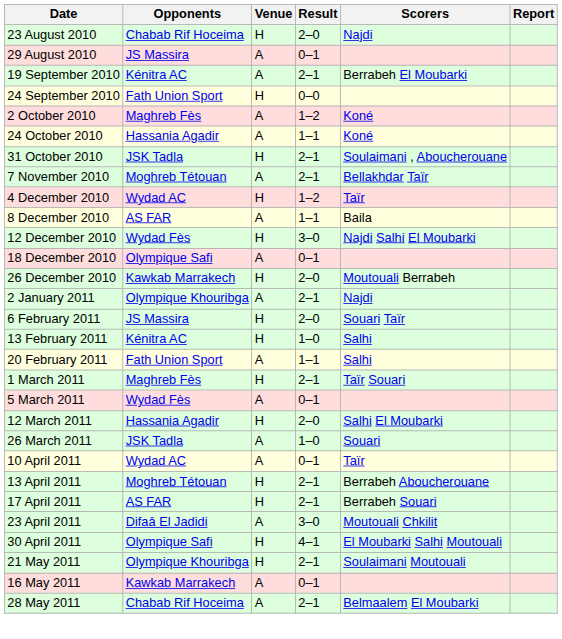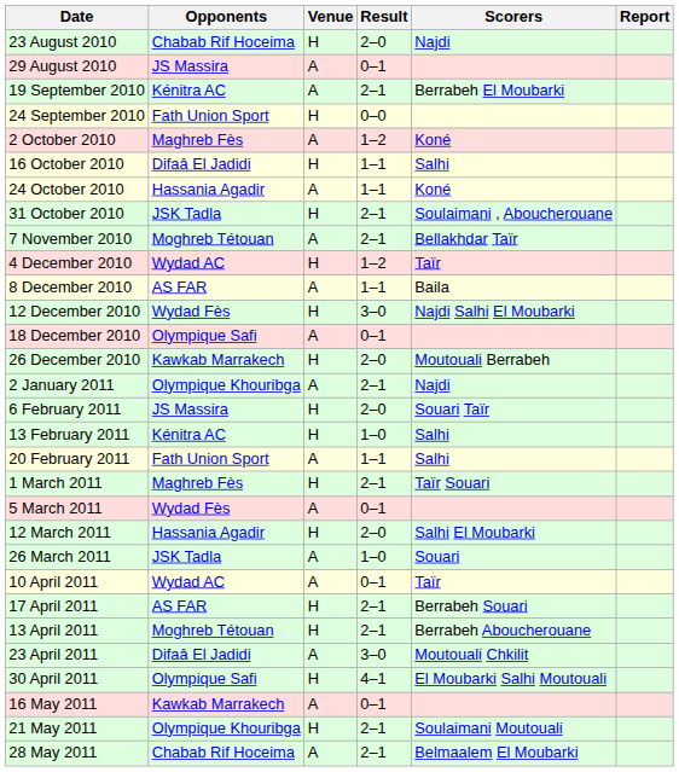+ row: 16 October 2010 | Difaâ El Jadidi | H | 1–1 | Salhi
rows swapped: 13 April 2011 <-> 17 April 2011
rows swapped: 16 May 2011 <-> 21 May 2011
